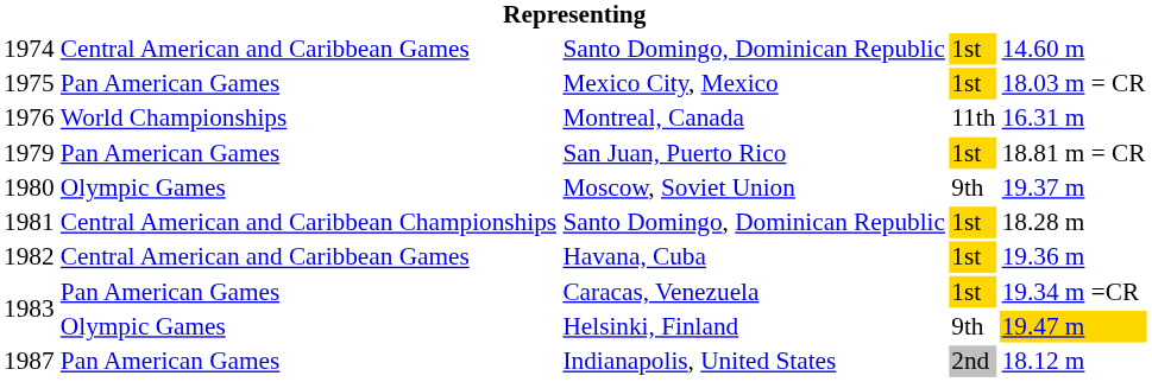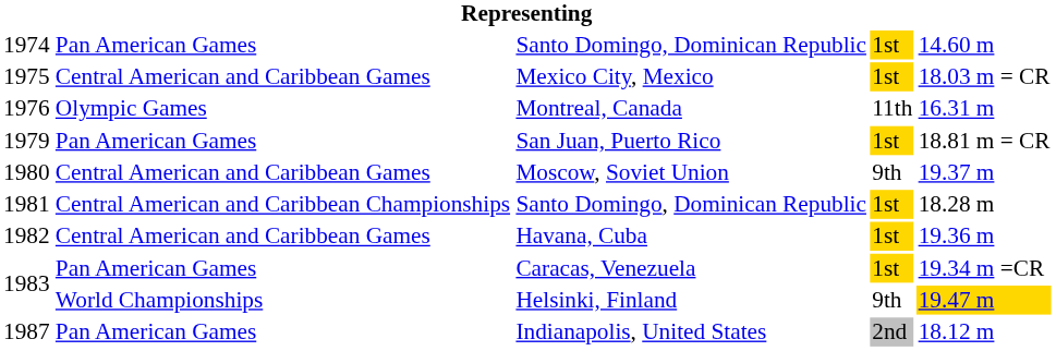1974 / Santo Domingo, Dominican Republic | column 2: Central American and Caribbean Games -> Pan American Games
Mexico City, Mexico | column 2: Pan American Games -> Central American and Caribbean Games
Montreal, Canada | column 2: World Championships -> Olympic Games
Moscow, Soviet Union | column 2: Olympic Games -> Central American and Caribbean Games
Helsinki, Finland | column 2: Olympic Games -> World Championships
